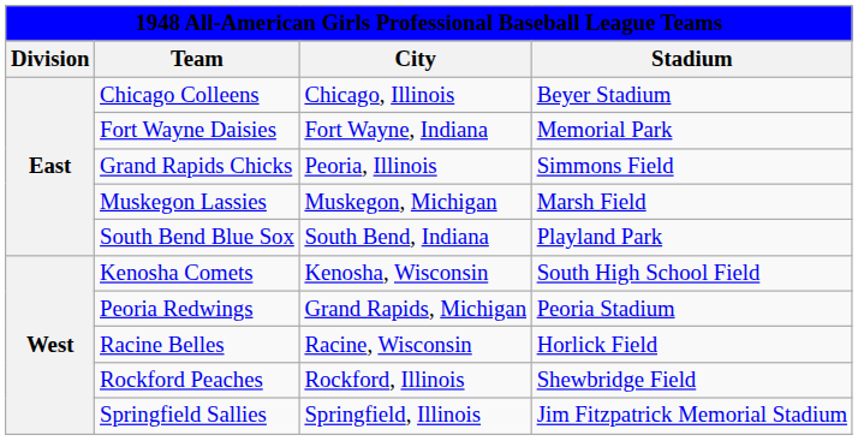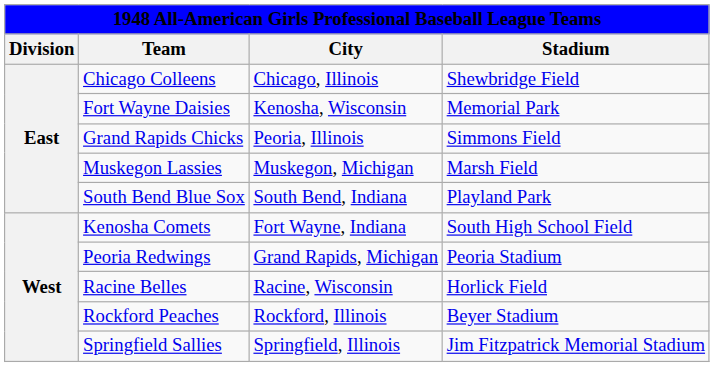Chicago Colleens | Stadium: Beyer Stadium -> Shewbridge Field
Fort Wayne Daisies | City: Fort Wayne, Indiana -> Kenosha, Wisconsin
Kenosha Comets | City: Kenosha, Wisconsin -> Fort Wayne, Indiana
Rockford Peaches | Stadium: Shewbridge Field -> Beyer Stadium
